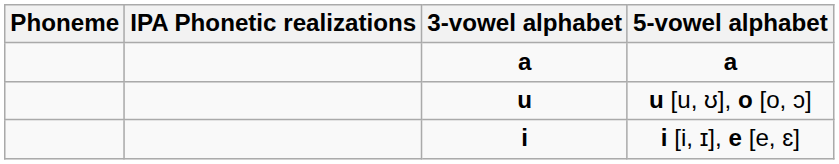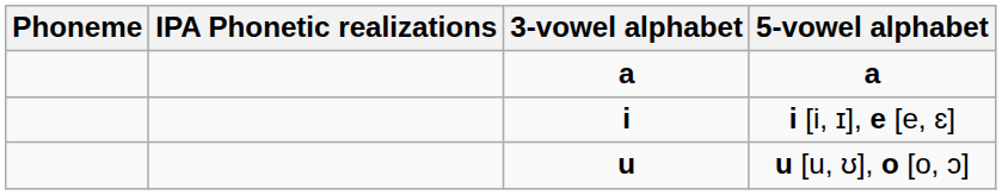rows swapped: i [i, ɪ], e [e, ɛ] <-> u [u, ʊ], o [o, ɔ]
